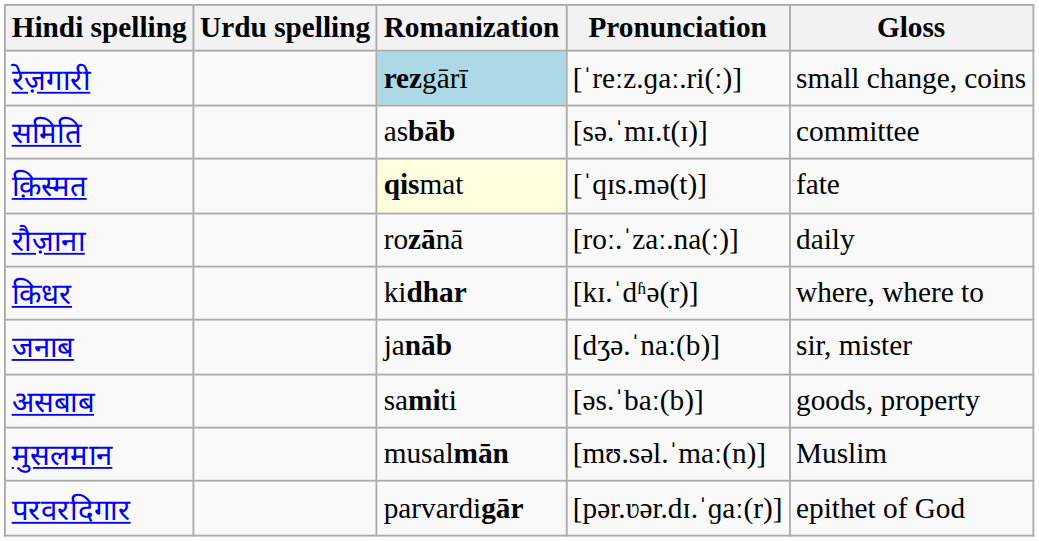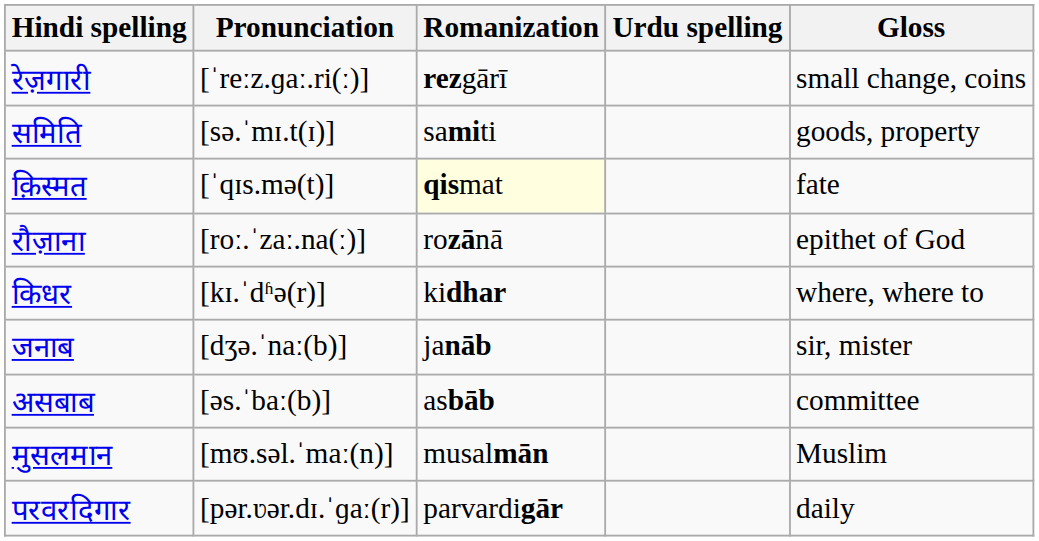columns swapped: Urdu spelling <-> Pronunciation
रेज़गारी | Romanization: lightblue background -> no background
समिति | Romanization: asbāb -> samiti
समिति | Gloss: committee -> goods, property
रौज़ाना | Gloss: daily -> epithet of God
असबाब | Romanization: samiti -> asbāb
असबाब | Gloss: goods, property -> committee
परवरदिगार | Gloss: epithet of God -> daily
